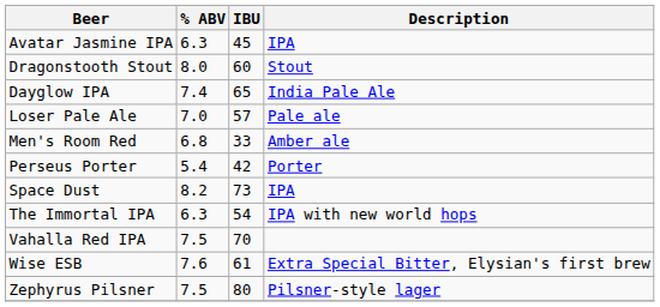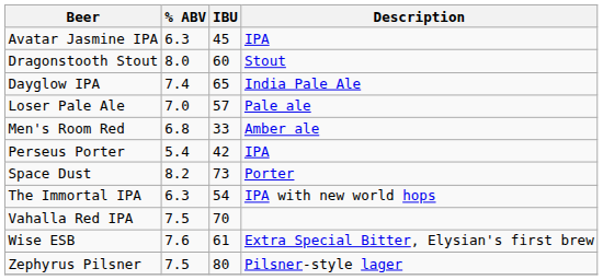Perseus Porter | Description: Porter -> IPA
Space Dust | Description: IPA -> Porter
